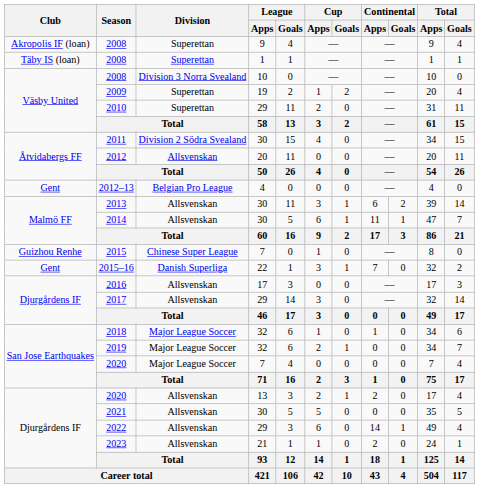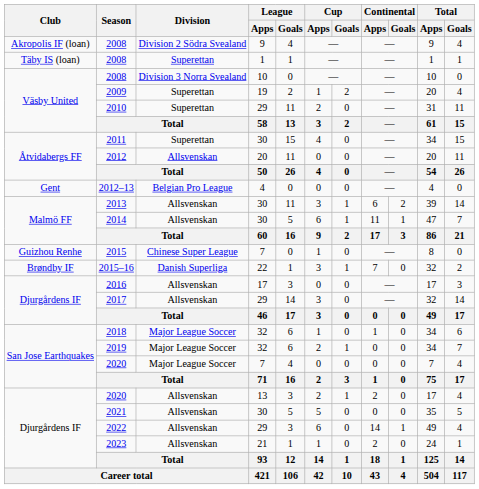2008 / 9 | Division: Superettan -> Division 2 Södra Svealand
2011 | Division: Division 2 Södra Svealand -> Superettan
2015–16 | Club: Gent -> Brøndby IF
